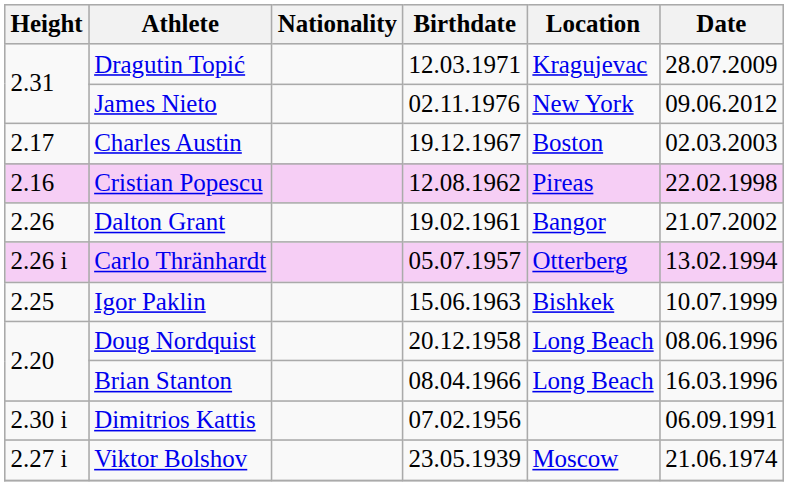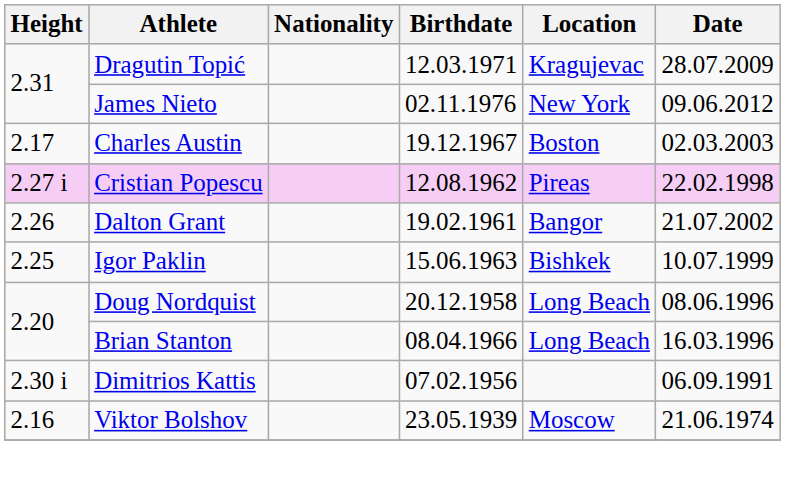Cristian Popescu | Height: 2.16 -> 2.27 i
- row: 2.26 i | Carlo Thränhardt | 05.07.1957 | Otterberg | 13.02.1994
Viktor Bolshov | Height: 2.27 i -> 2.16
